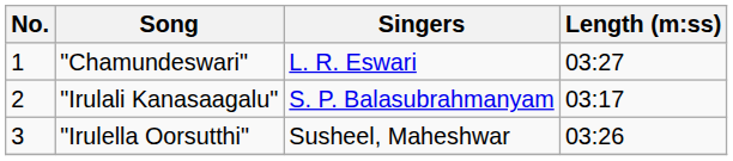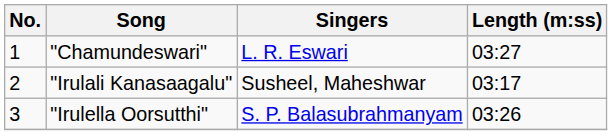"Irulali Kanasaagalu" | Singers: S. P. Balasubrahmanyam -> Susheel, Maheshwar
"Irulella Oorsutthi" | Singers: Susheel, Maheshwar -> S. P. Balasubrahmanyam
